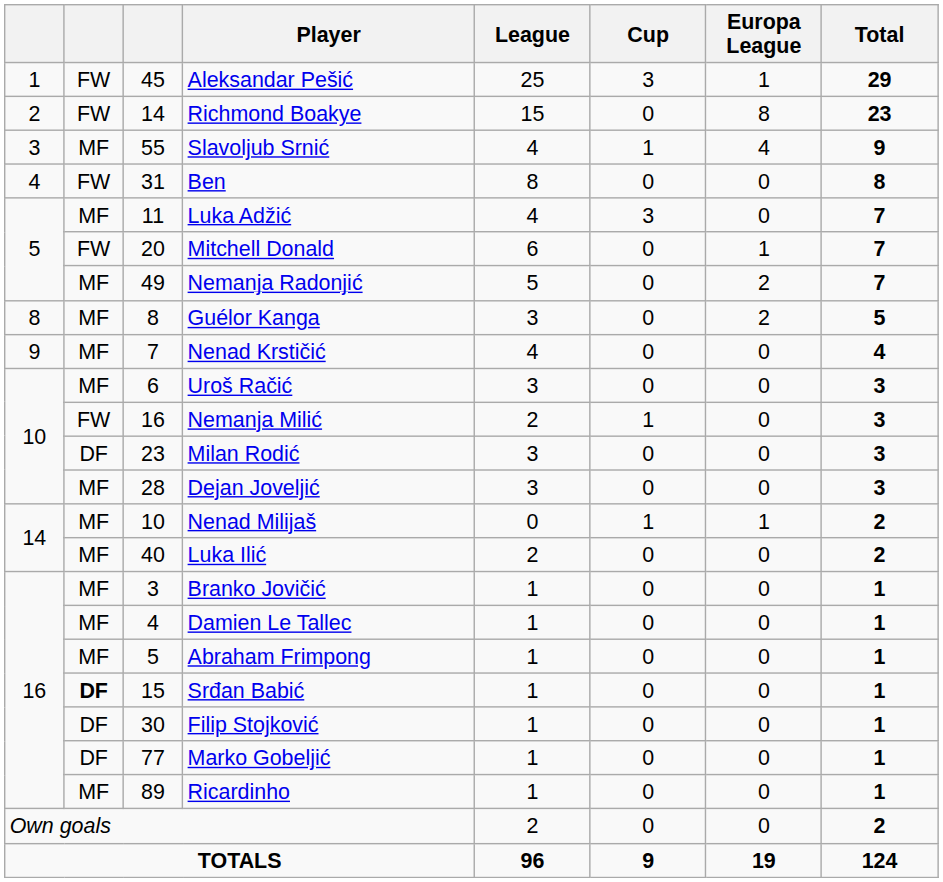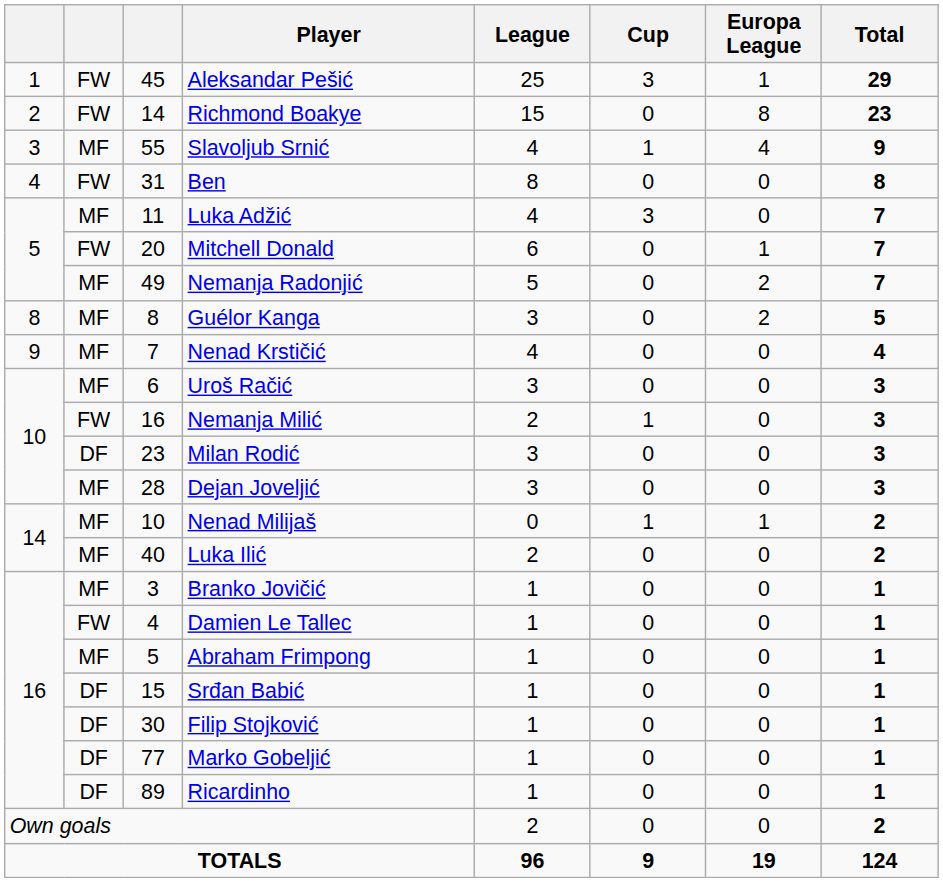Damien Le Tallec | column 2: MF -> FW
Srđan Babić | column 2: bold -> normal
Ricardinho | column 2: MF -> DF
